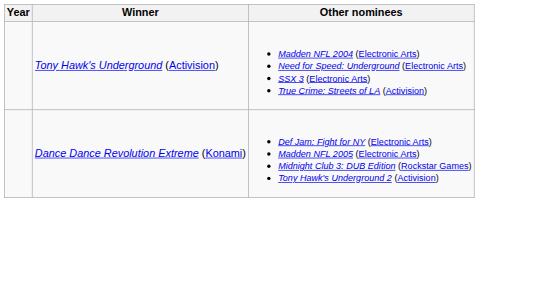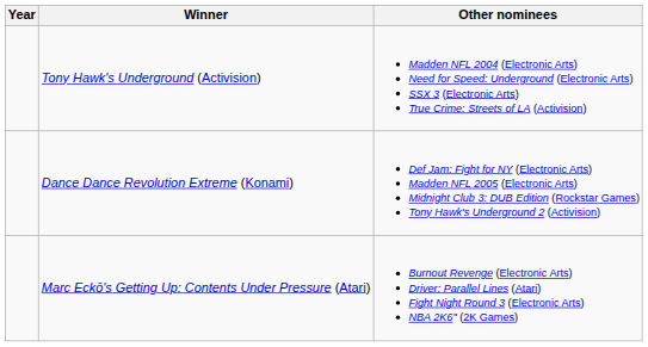+ row: Marc Eckō's Getting Up: Contents Under Pressure (Atari) | Burnout Revenge (Electronic Arts) Driver: Parallel Lines (Atari) Fight Night Round 3 (Electronic Arts) NBA 2K6" (2K Games)
